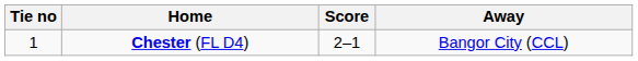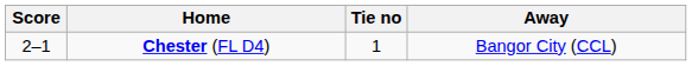columns swapped: Tie no <-> Score
